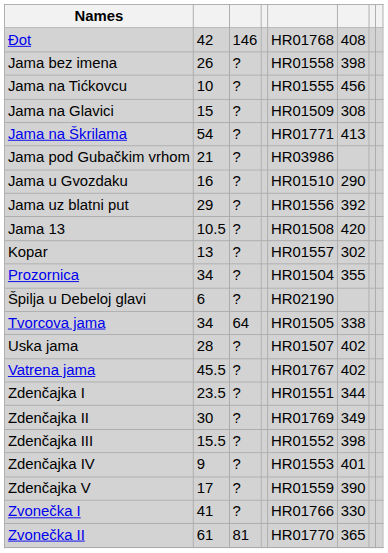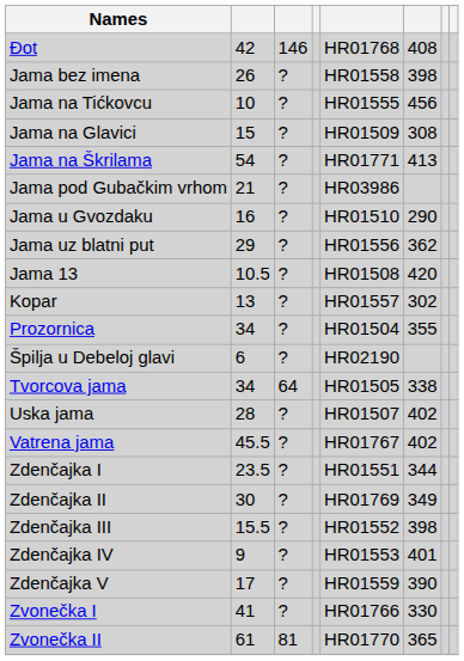Jama uz blatni put | column 6: 392 -> 362
